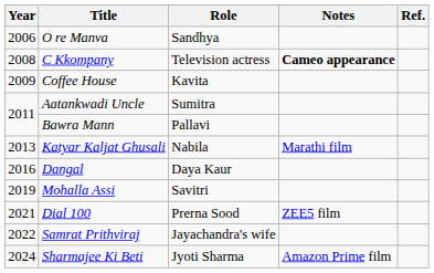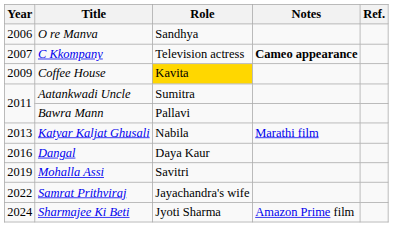C Kkompany | Year: 2008 -> 2007
Coffee House | Role: no background -> gold background
- row: 2021 | Dial 100 | Prerna Sood | ZEE5 film
